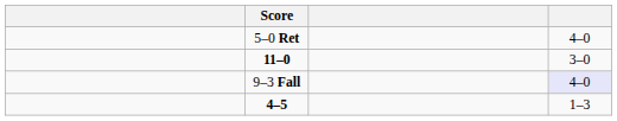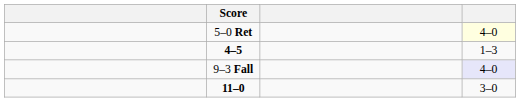5–0 Ret | column 4: no background -> lightyellow background
rows swapped: 11–0 <-> 4–5
